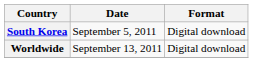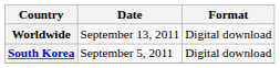rows swapped: South Korea <-> Worldwide
